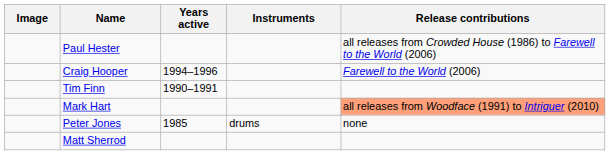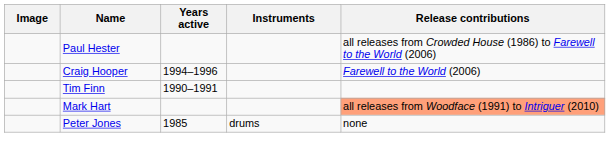- row: Matt Sherrod
